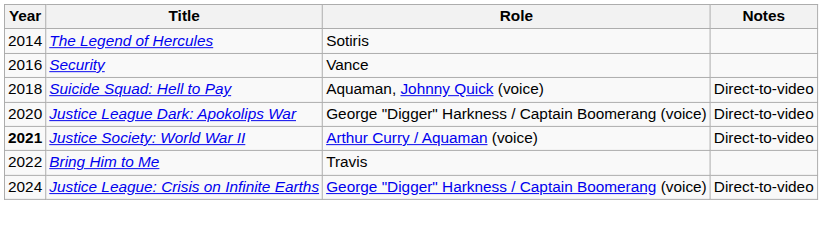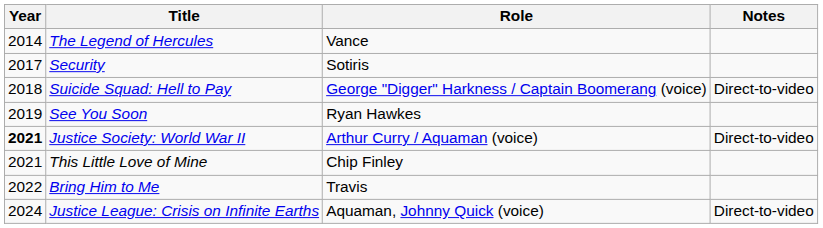The Legend of Hercules | Role: Sotiris -> Vance
Security | Year: 2016 -> 2017
Security | Role: Vance -> Sotiris
Suicide Squad: Hell to Pay | Role: Aquaman, Johnny Quick (voice) -> George "Digger" Harkness / Captain Boomerang (voice)
+ row: 2019 | See You Soon | Ryan Hawkes
- row: 2020 | Justice League Dark: Apokolips War | George "Digger" Harkness / Captain Boomerang (voice) | Direct-to-video
+ row: 2021 | This Little Love of Mine | Chip Finley
Justice League: Crisis on Infinite Earths | Role: George "Digger" Harkness / Captain Boomerang (voice) -> Aquaman, Johnny Quick (voice)
